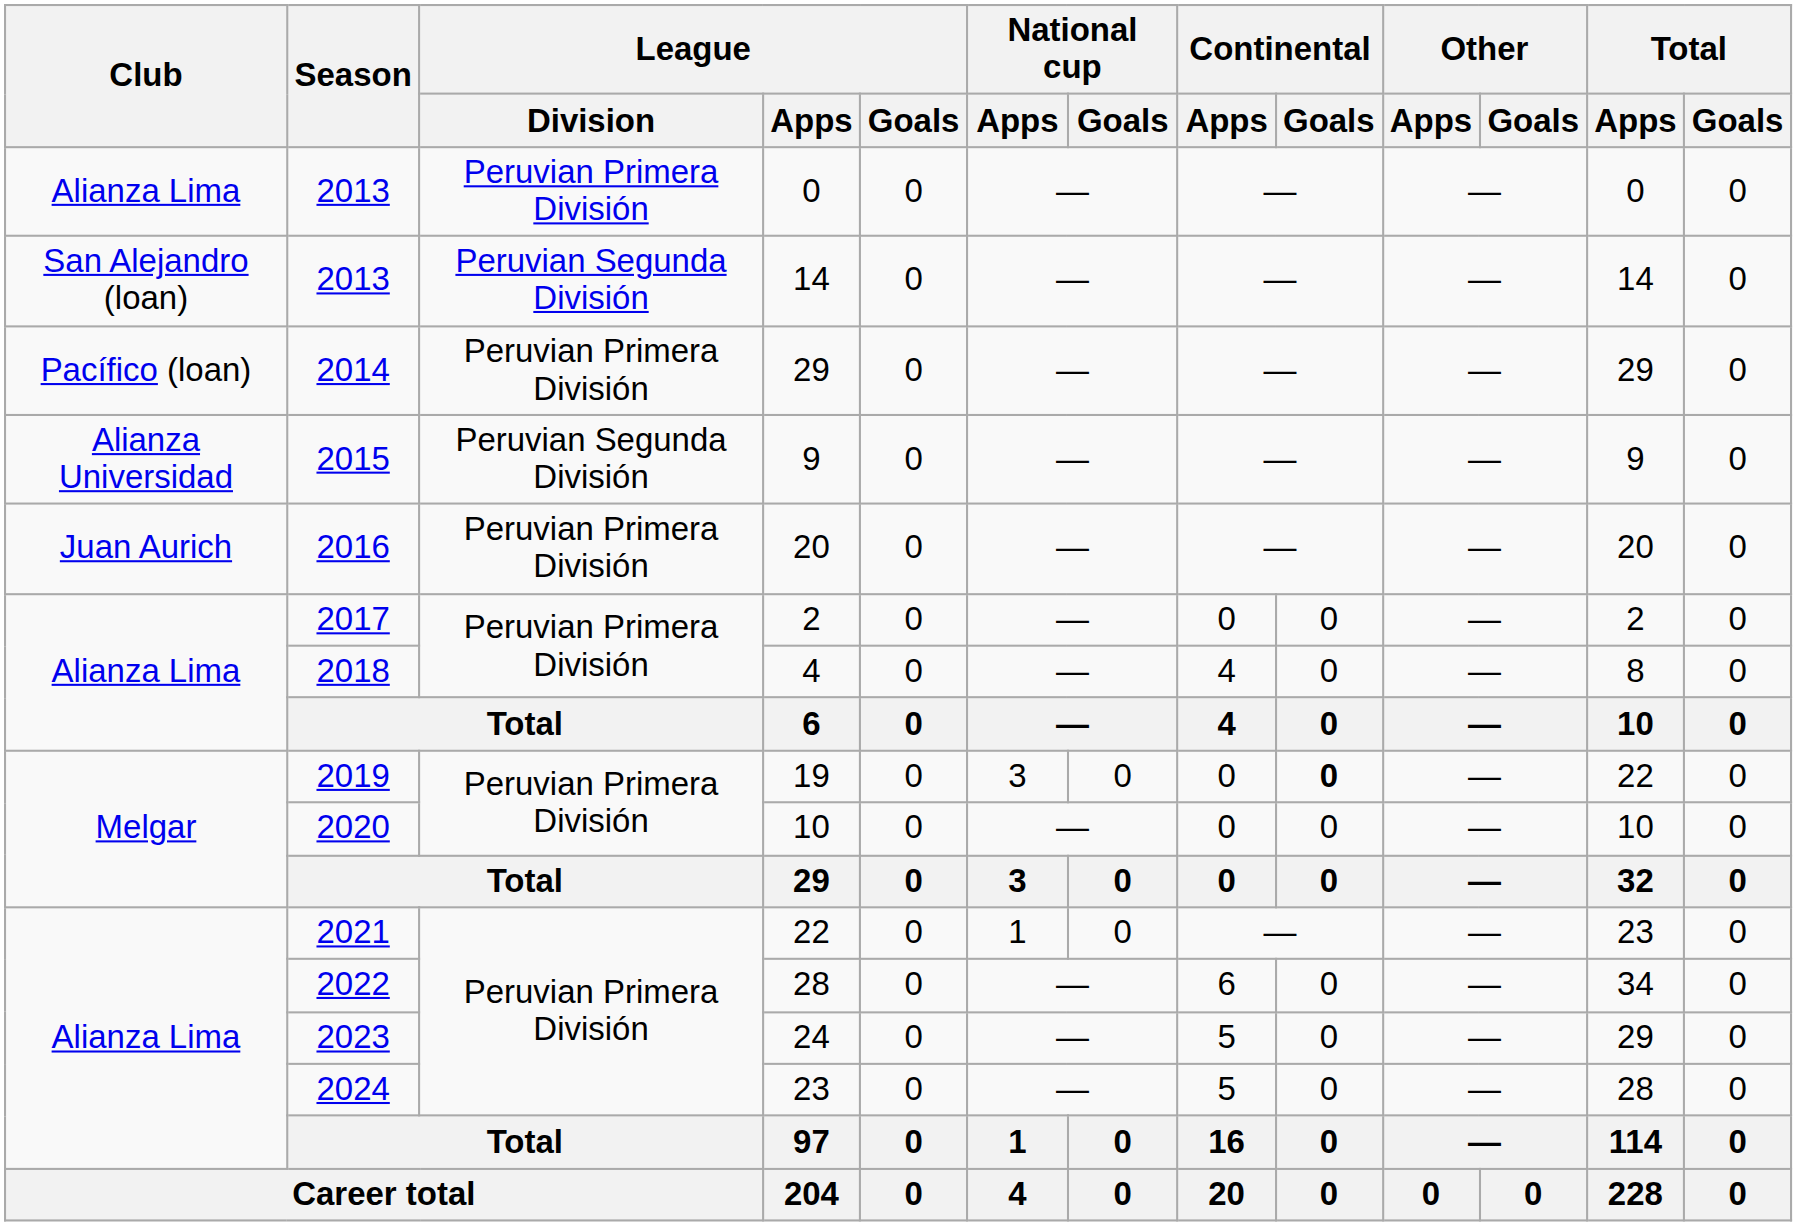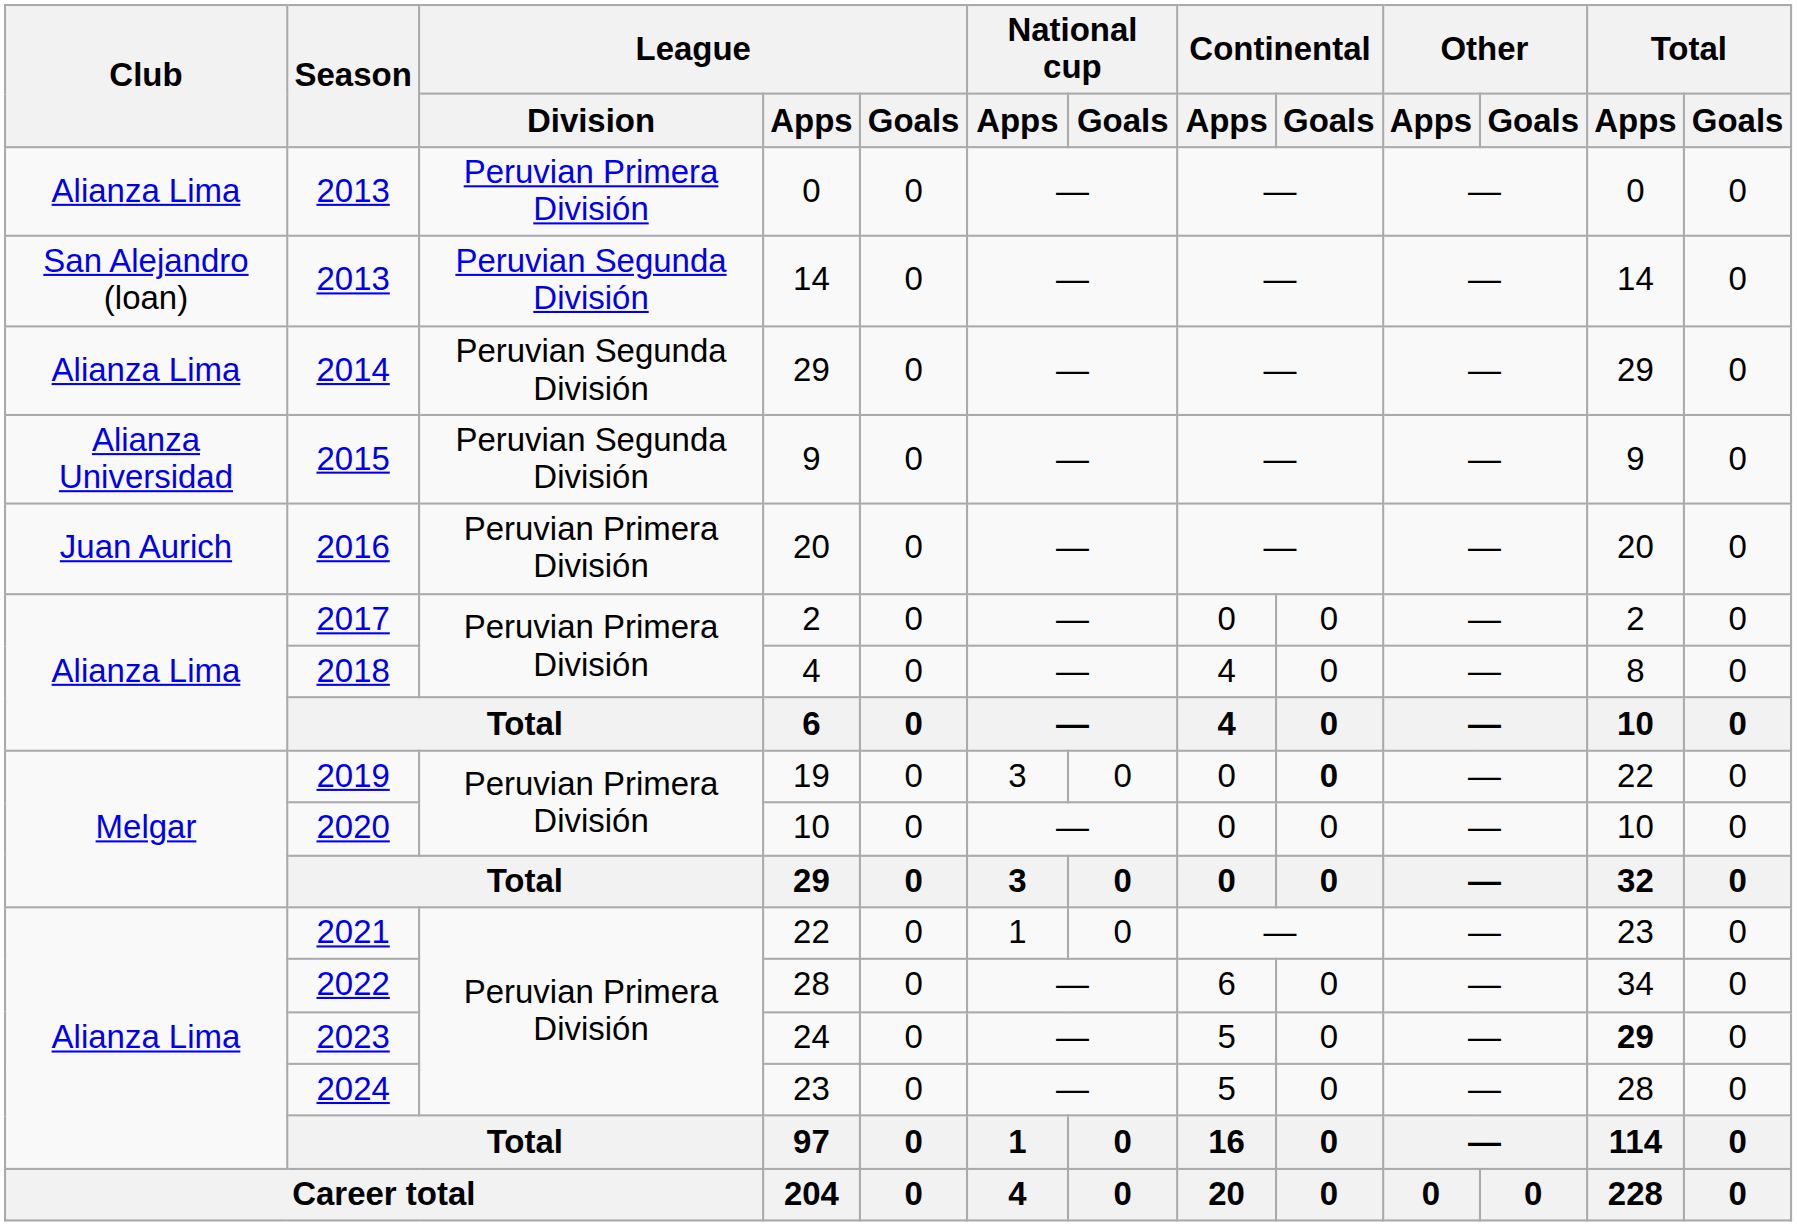2014 / 29 | Club: Pacífico (loan) -> Alianza Lima
2014 / 29 | League / Division: Peruvian Primera División -> Peruvian Segunda División
24 | Total / Apps: normal -> bold
